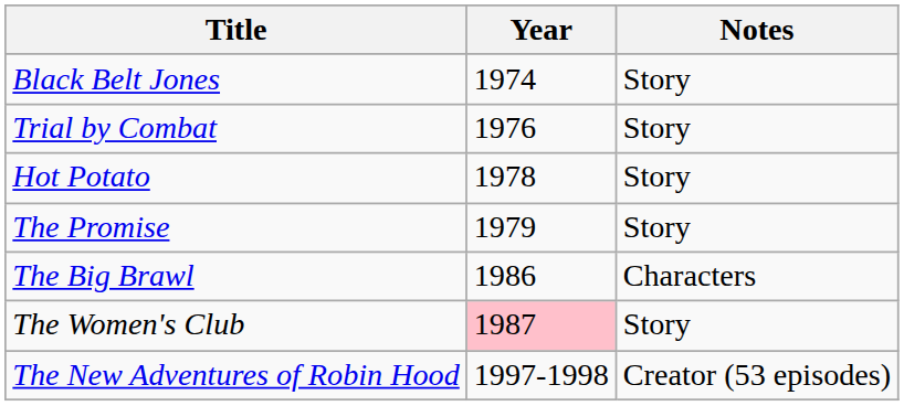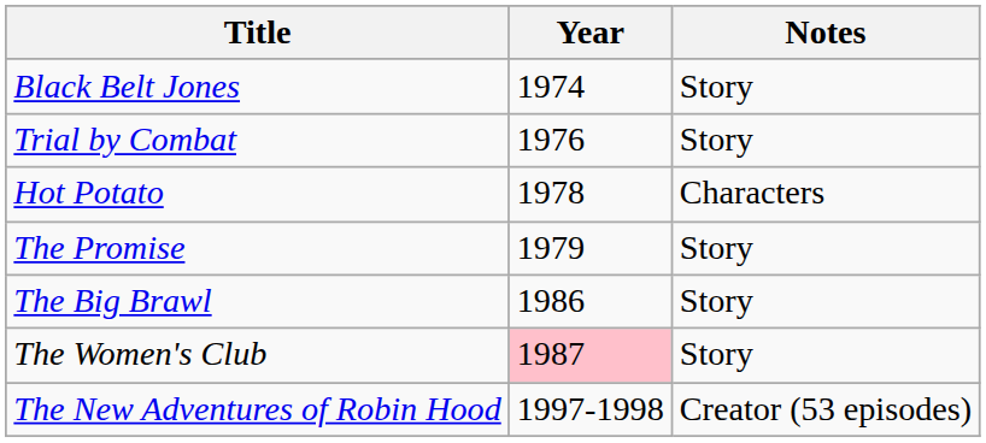Hot Potato | Notes: Story -> Characters
The Big Brawl | Notes: Characters -> Story
